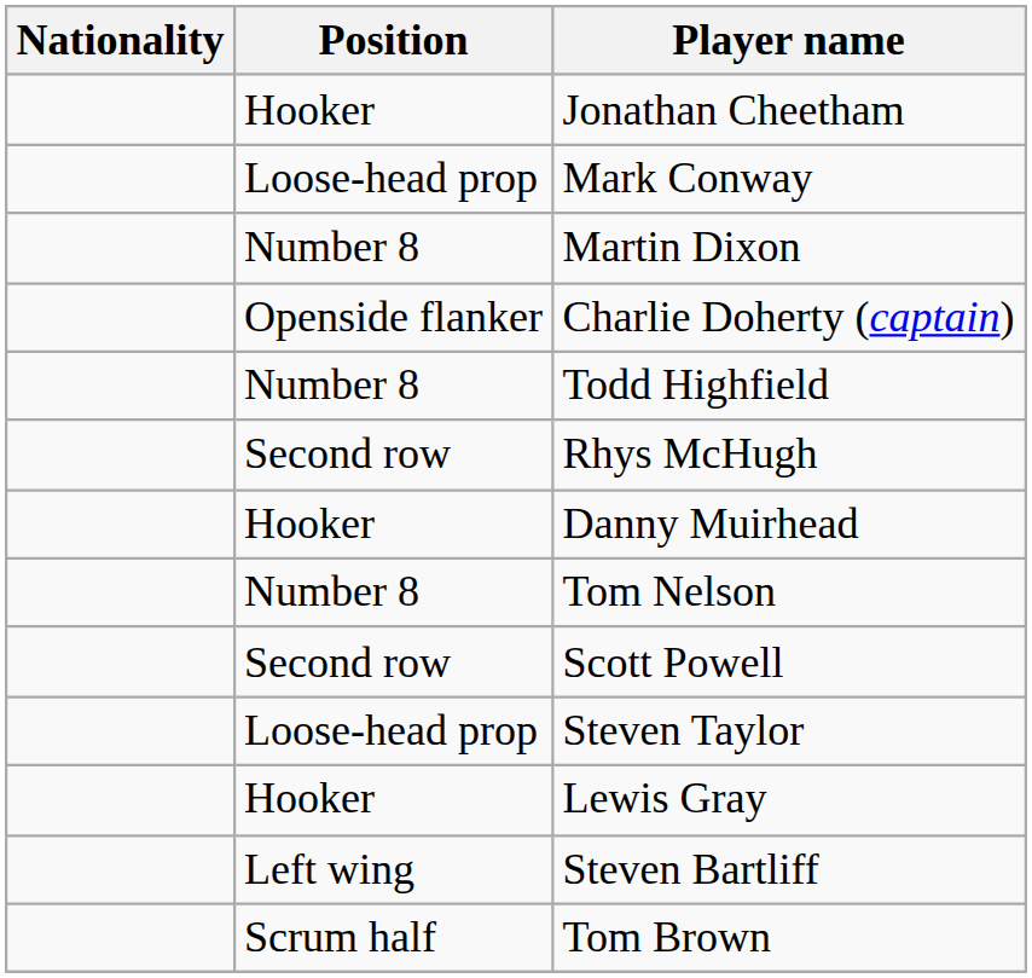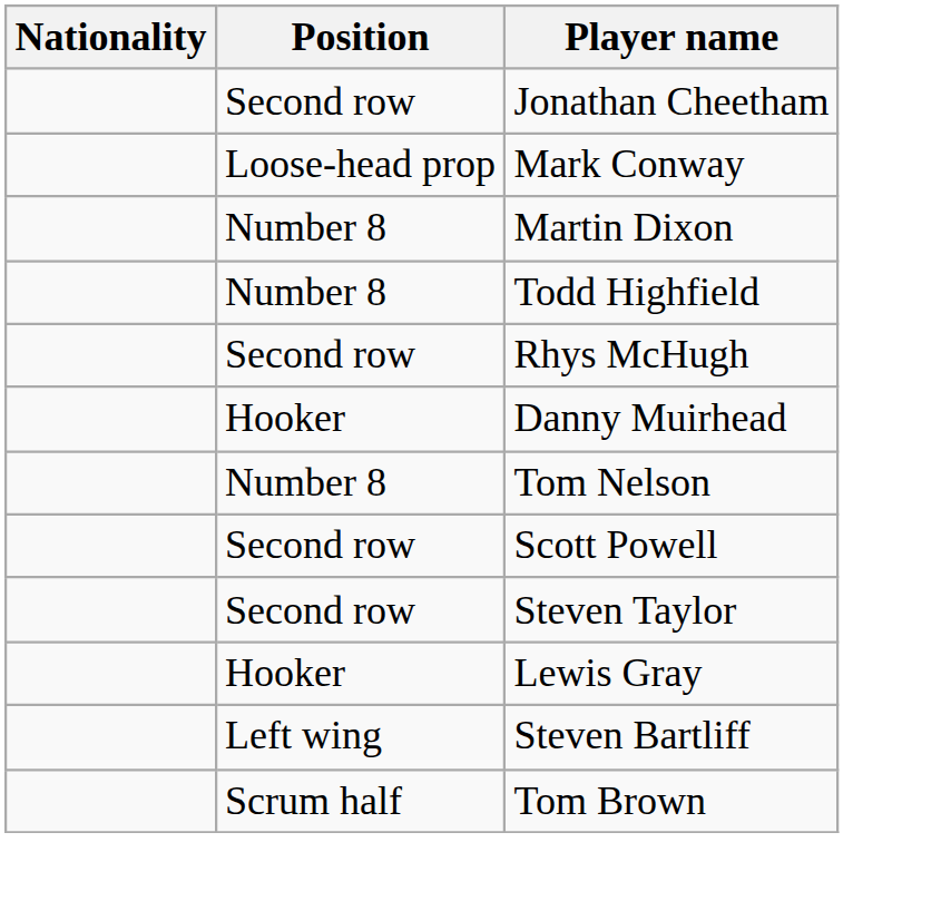Jonathan Cheetham | Position: Hooker -> Second row
- row: Openside flanker | Charlie Doherty (captain)
Steven Taylor | Position: Loose-head prop -> Second row
